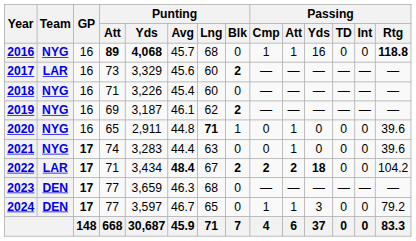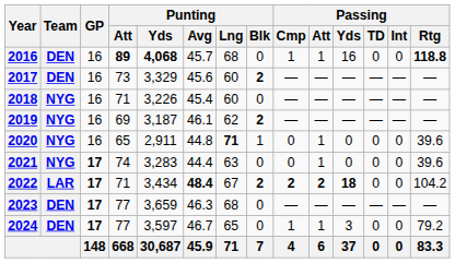2016 | Team: NYG -> DEN
2017 | Team: LAR -> DEN
